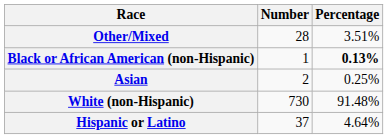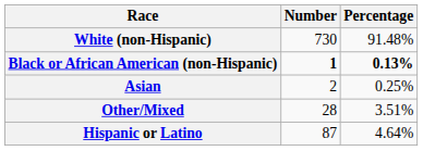rows swapped: White (non-Hispanic) <-> Other/Mixed
Black or African American (non-Hispanic) | Number: normal -> bold
Hispanic or Latino | Number: 37 -> 87
